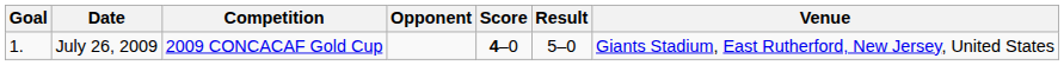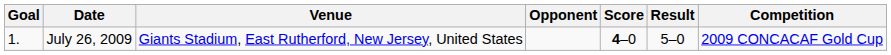columns swapped: Venue <-> Competition
